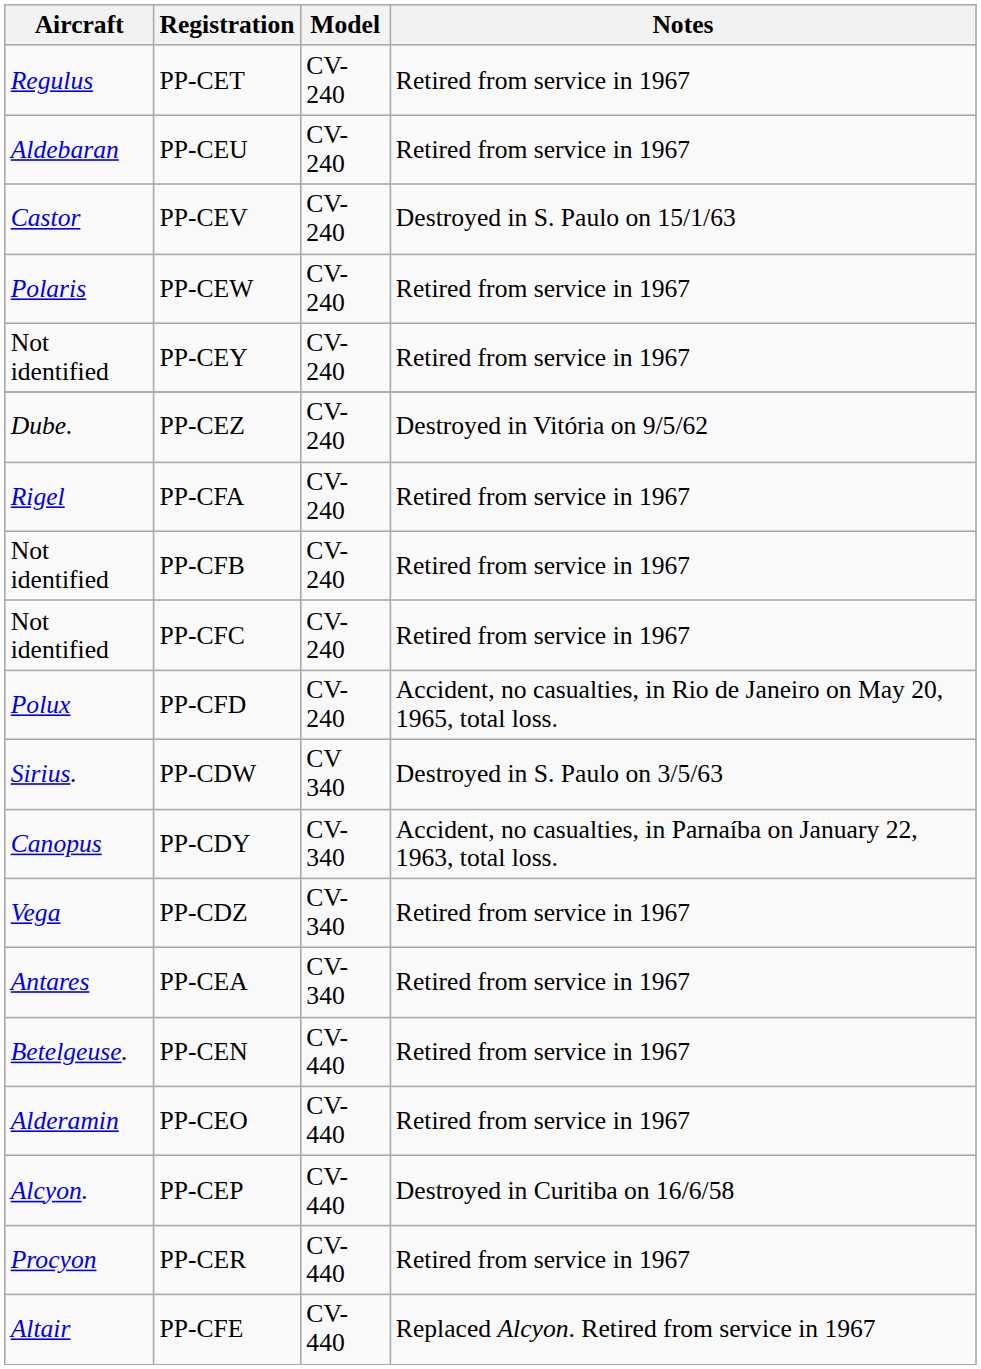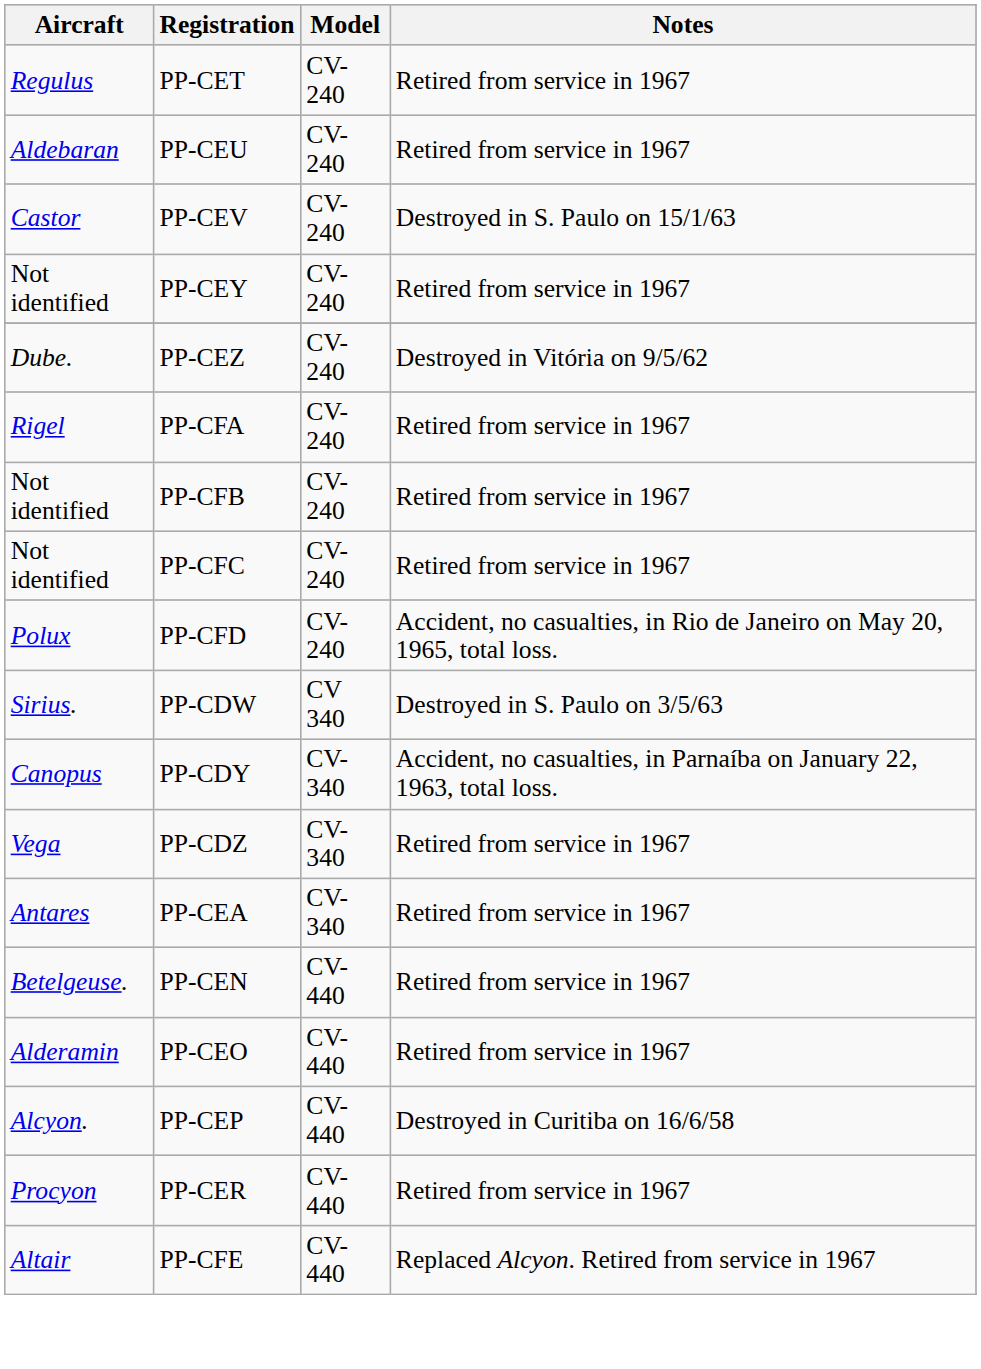- row: Polaris | PP-CEW | CV-240 | Retired from service in 1967
